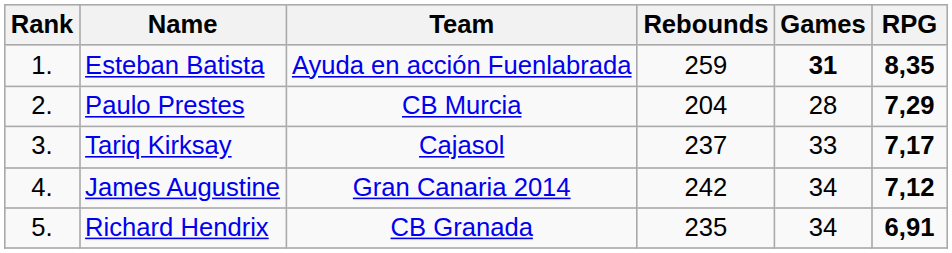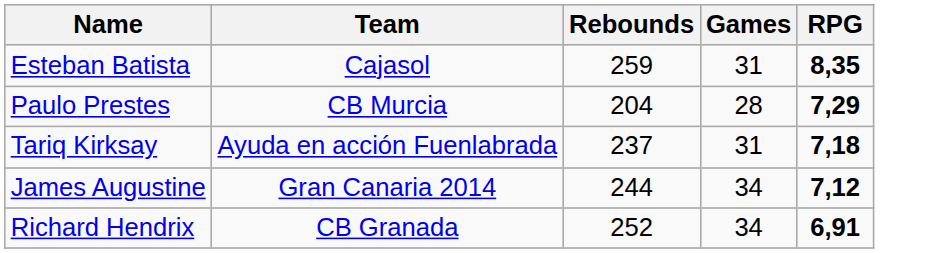- column: Rank | 1. | 2. | 3. | 4. | 5.
Esteban Batista | Team: Ayuda en acción Fuenlabrada -> Cajasol
Esteban Batista | Games: bold -> normal
Tariq Kirksay | Team: Cajasol -> Ayuda en acción Fuenlabrada
Tariq Kirksay | Games: 33 -> 31
Tariq Kirksay | RPG: 7,17 -> 7,18
James Augustine | Rebounds: 242 -> 244
Richard Hendrix | Rebounds: 235 -> 252
